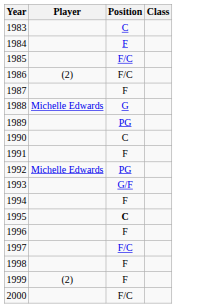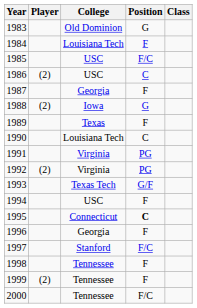+ column: College | Old Dominion | Louisiana Tech | USC | USC | Georgia | Iowa | Texas | Louisiana Tech | Virginia | Virginia | Texas Tech | USC | Connecticut | Georgia | Stanford | Tennessee | Tennessee | Tennessee
1983 | Position: C -> G
1986 | Position: F/C -> C
1988 | Player: Michelle Edwards -> (2)
1989 | Position: PG -> F
1991 | Position: F -> PG
1992 | Player: Michelle Edwards -> (2)
